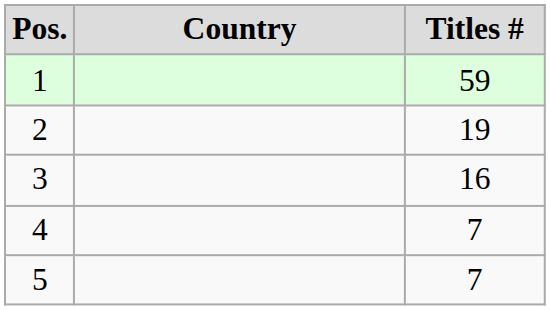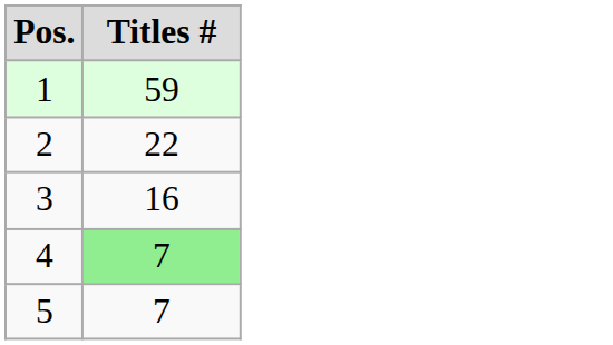- column: Country
2 | Titles #: 19 -> 22
4 | Titles #: no background -> lightgreen background
